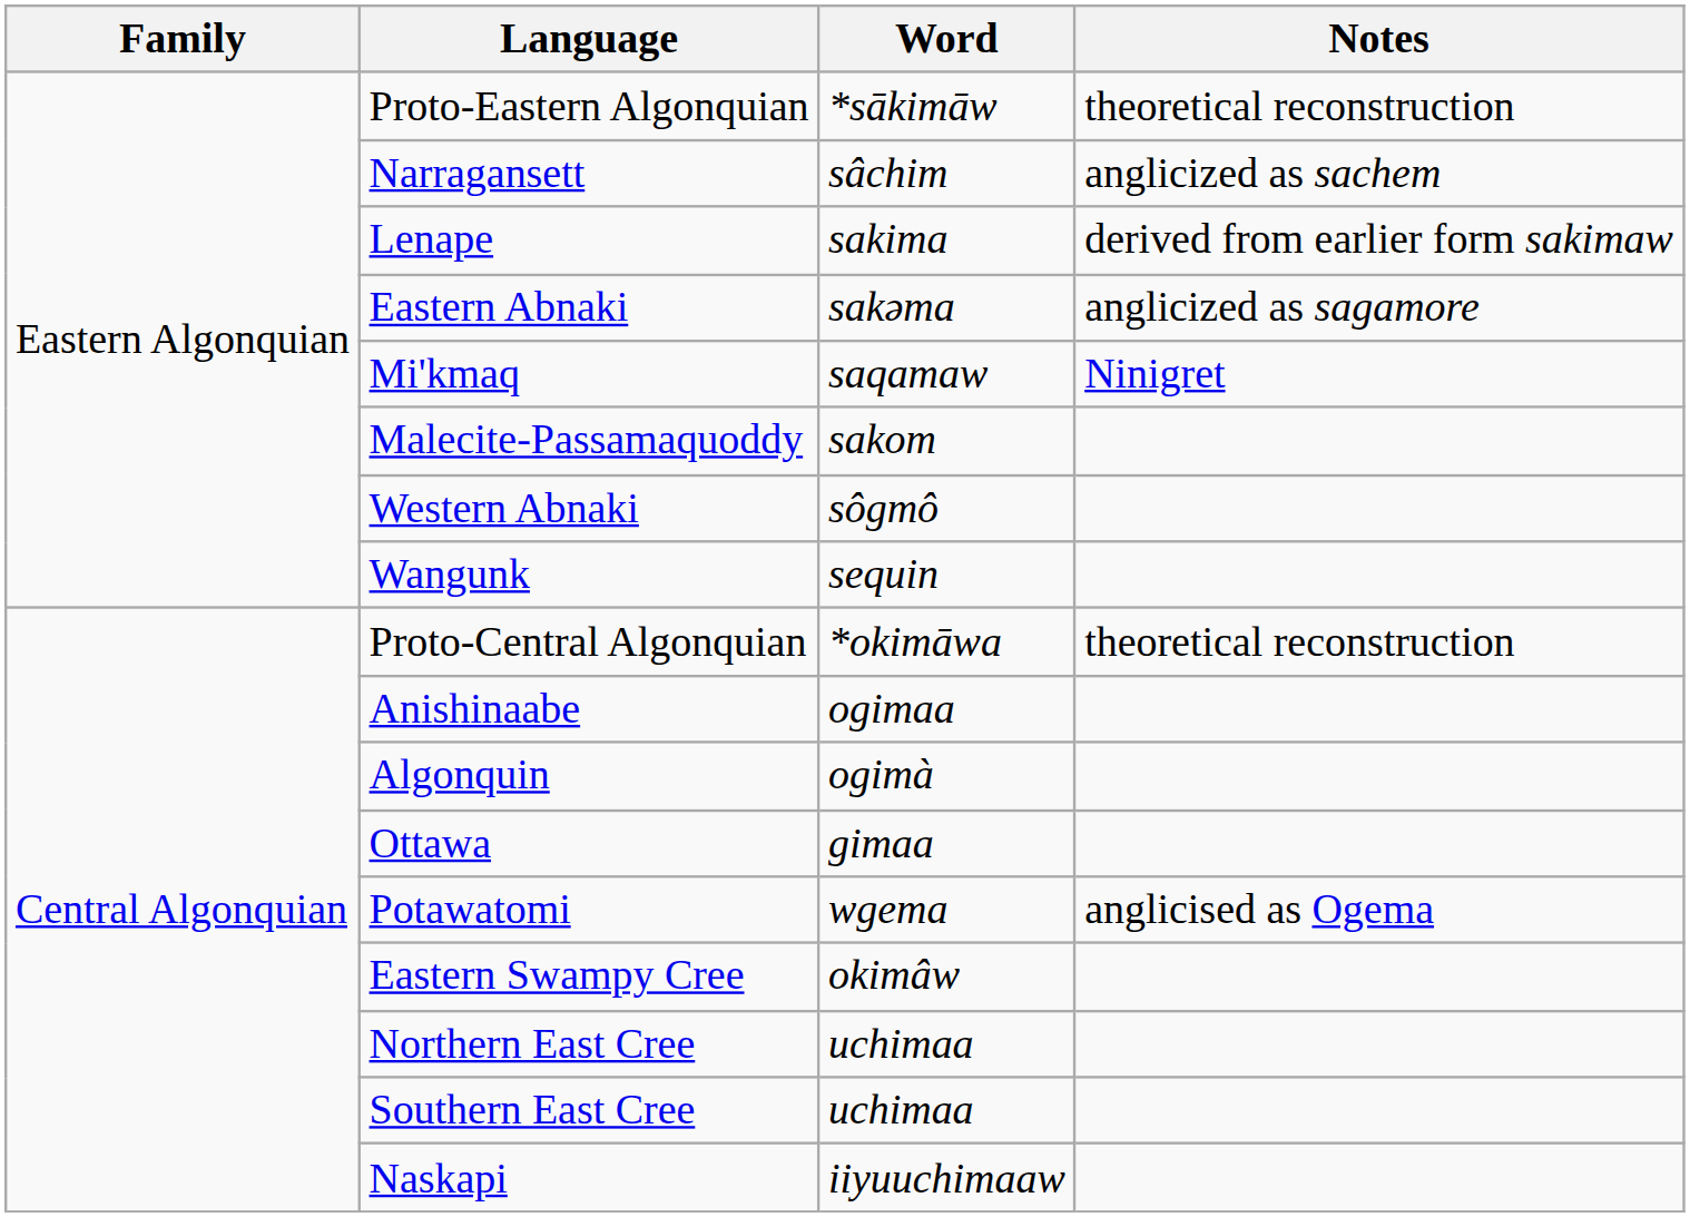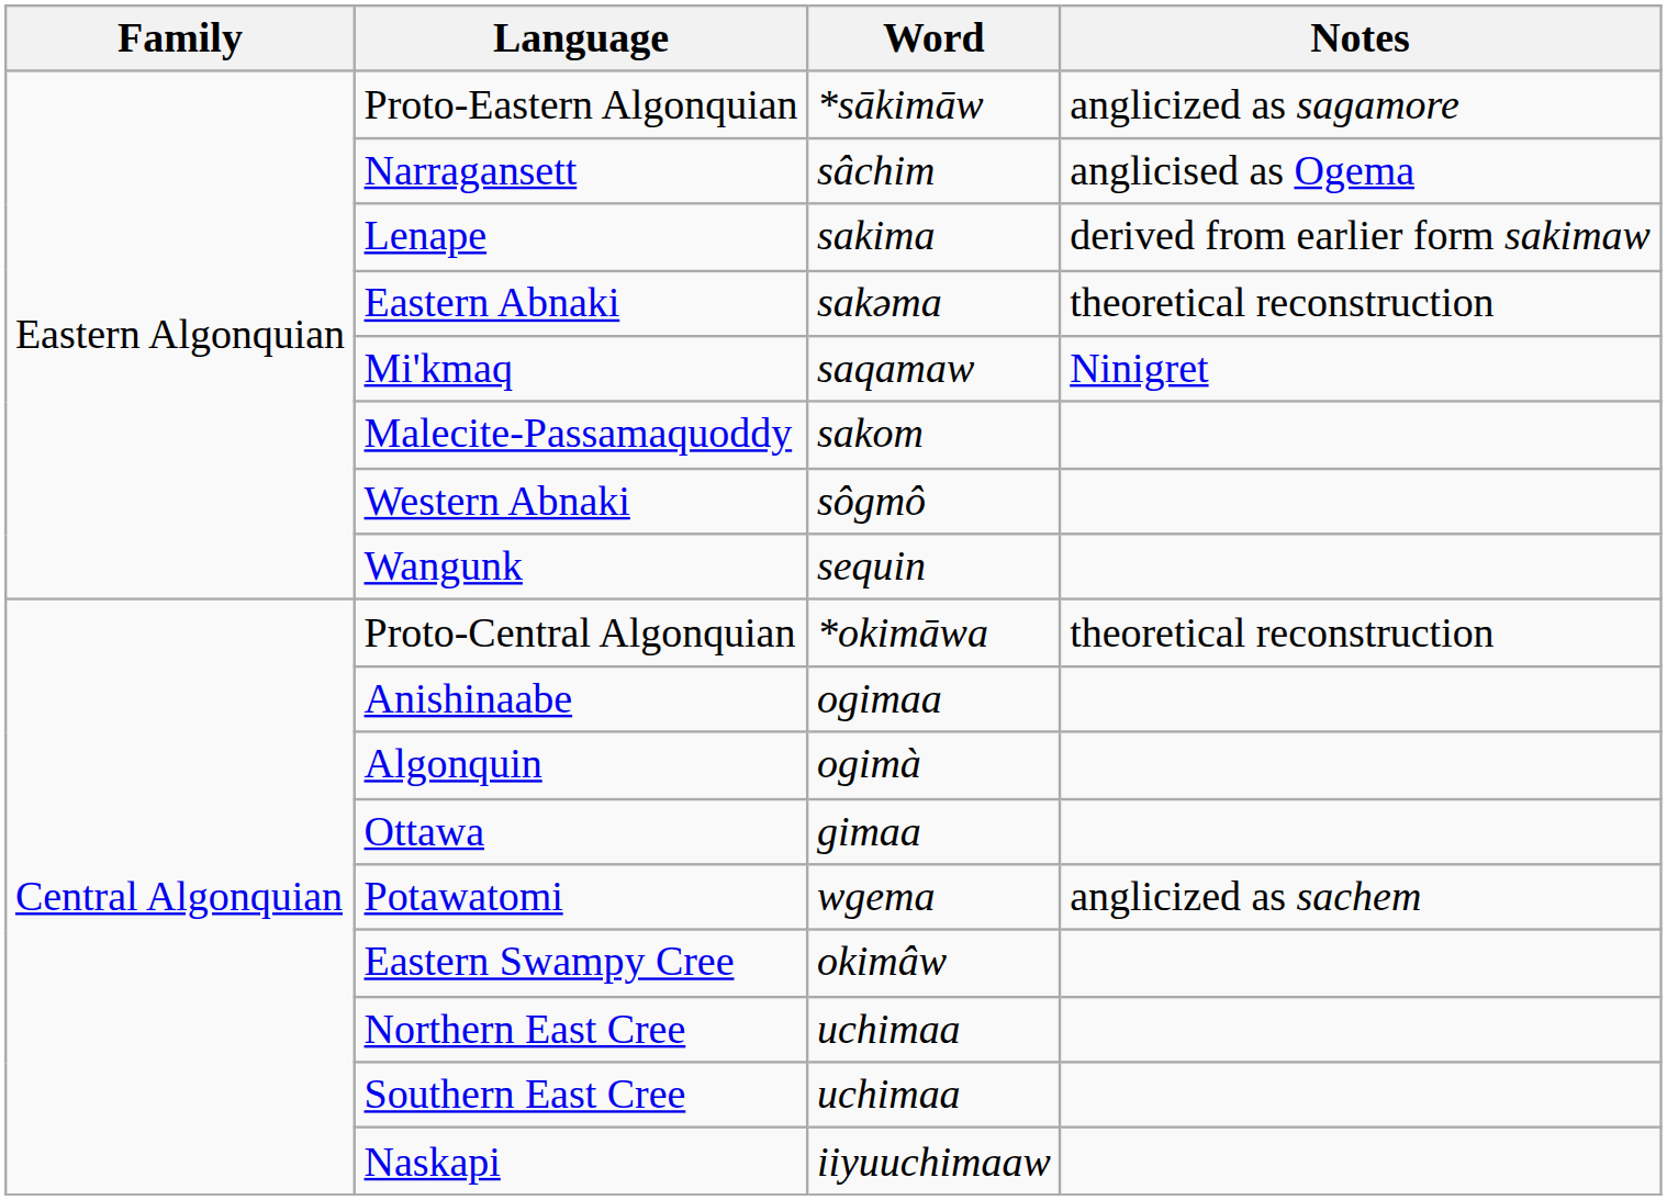Proto-Eastern Algonquian | Notes: theoretical reconstruction -> anglicized as sagamore
Narragansett | Notes: anglicized as sachem -> anglicised as Ogema
Eastern Abnaki | Notes: anglicized as sagamore -> theoretical reconstruction
Potawatomi | Notes: anglicised as Ogema -> anglicized as sachem
